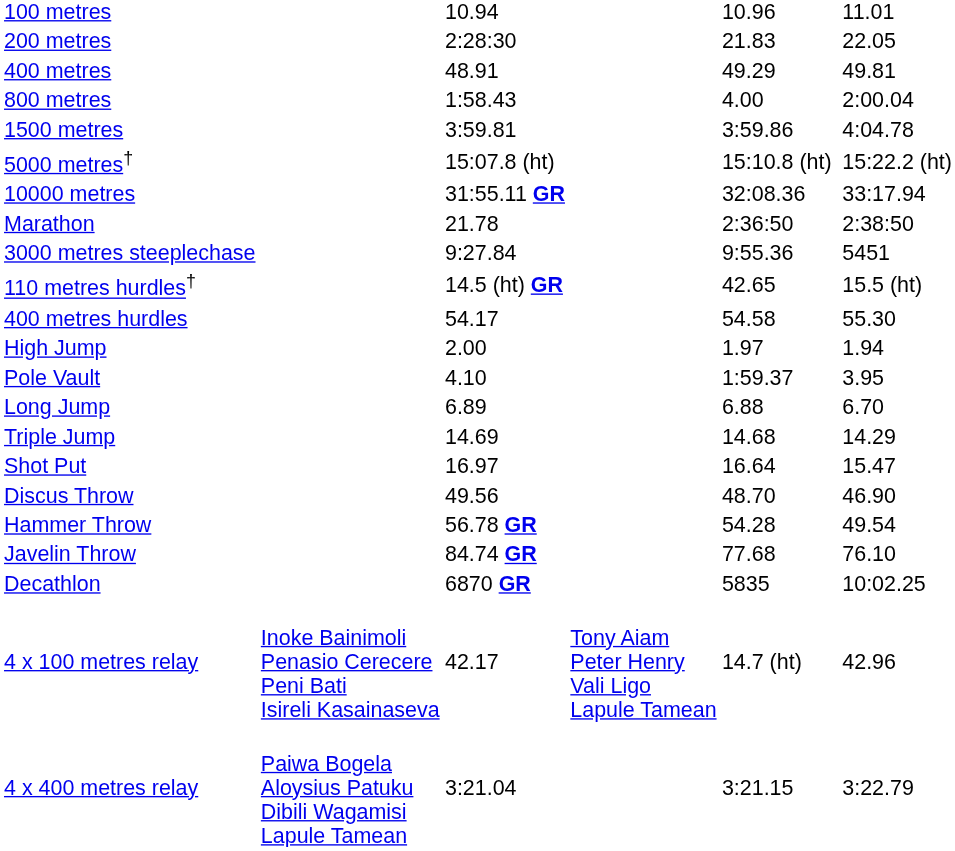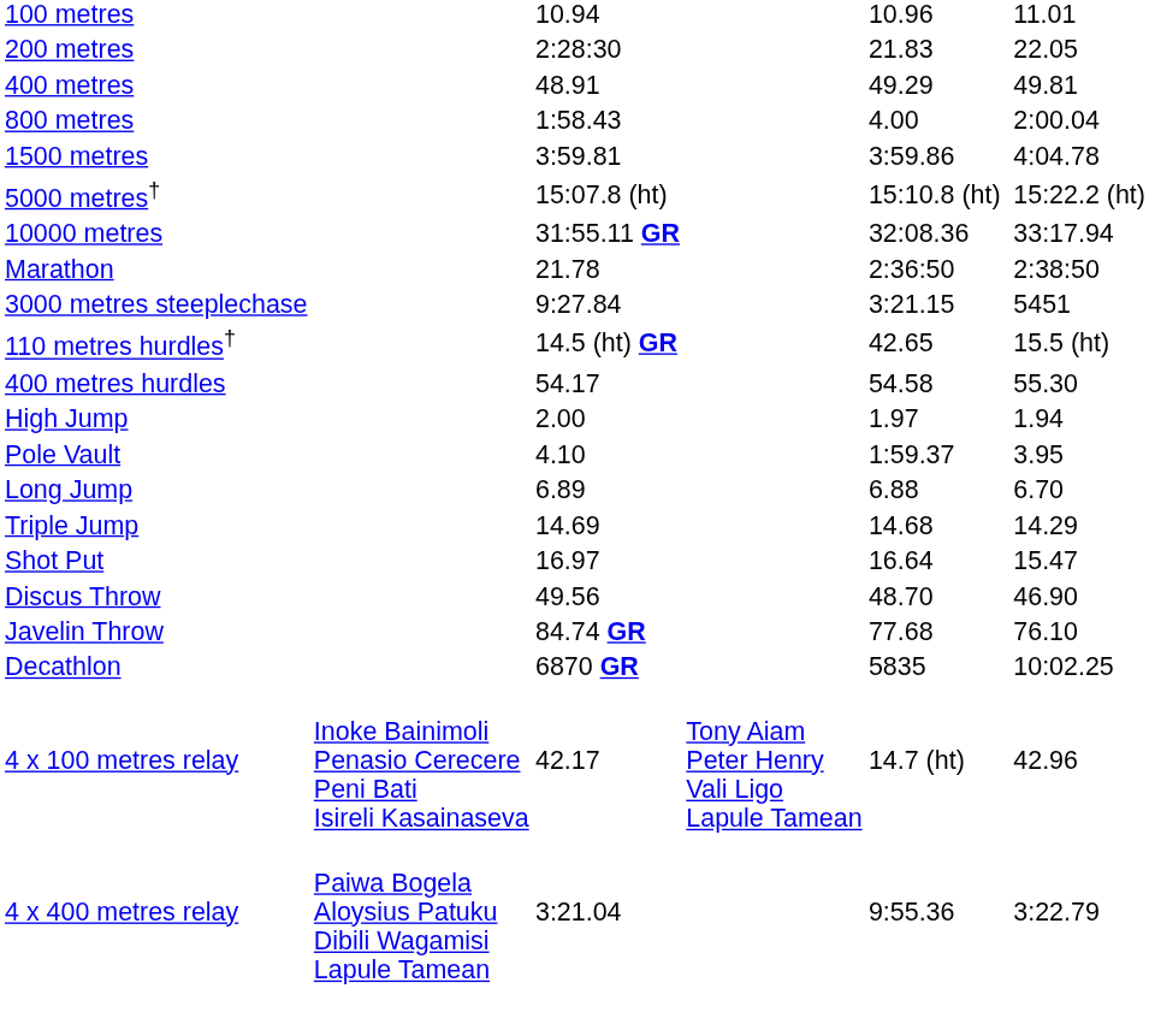3000 metres steeplechase | column 5: 9:55.36 -> 3:21.15
- row: Hammer Throw | 56.78 GR | 54.28 | 49.54
4 x 400 metres relay | column 5: 3:21.15 -> 9:55.36
